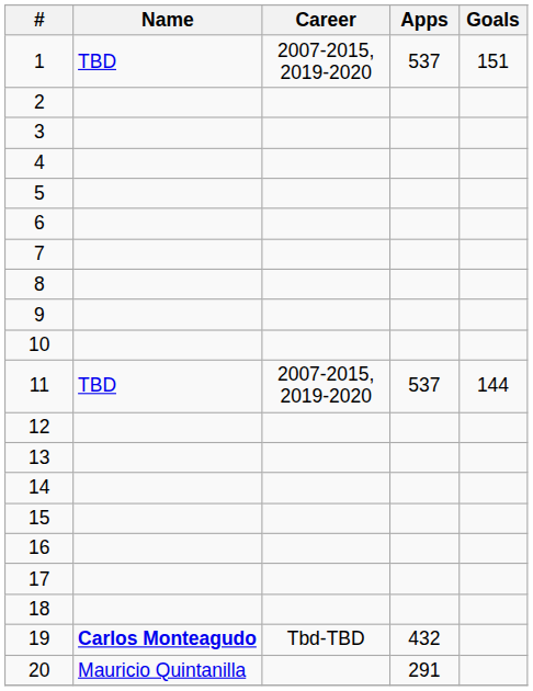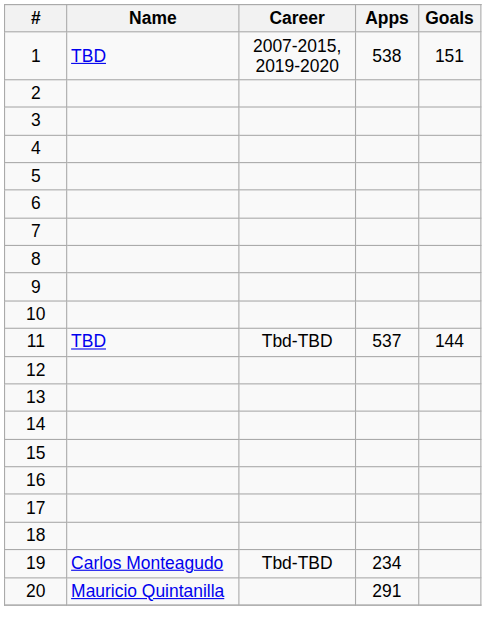1 | Apps: 537 -> 538
11 | Career: 2007-2015, 2019-2020 -> Tbd-TBD
19 | Name: bold -> normal
19 | Apps: 432 -> 234
